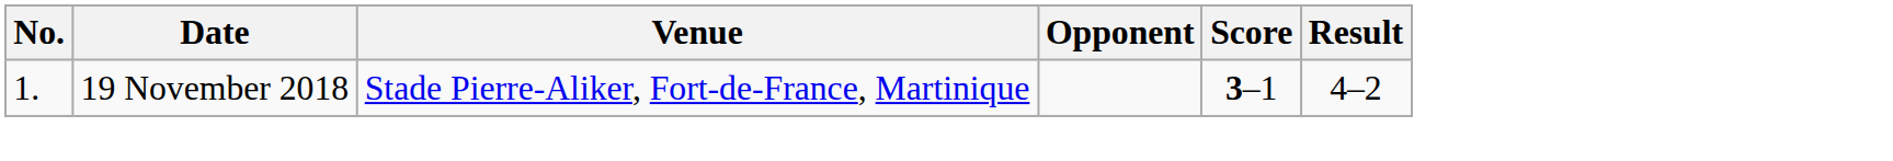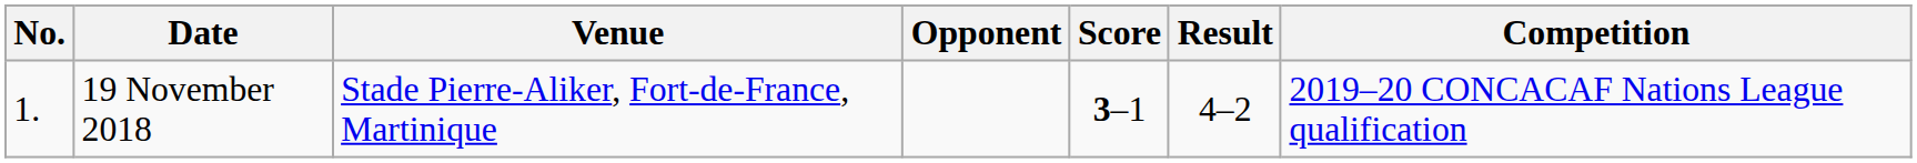+ column: Competition | 2019–20 CONCACAF Nations League qualification
